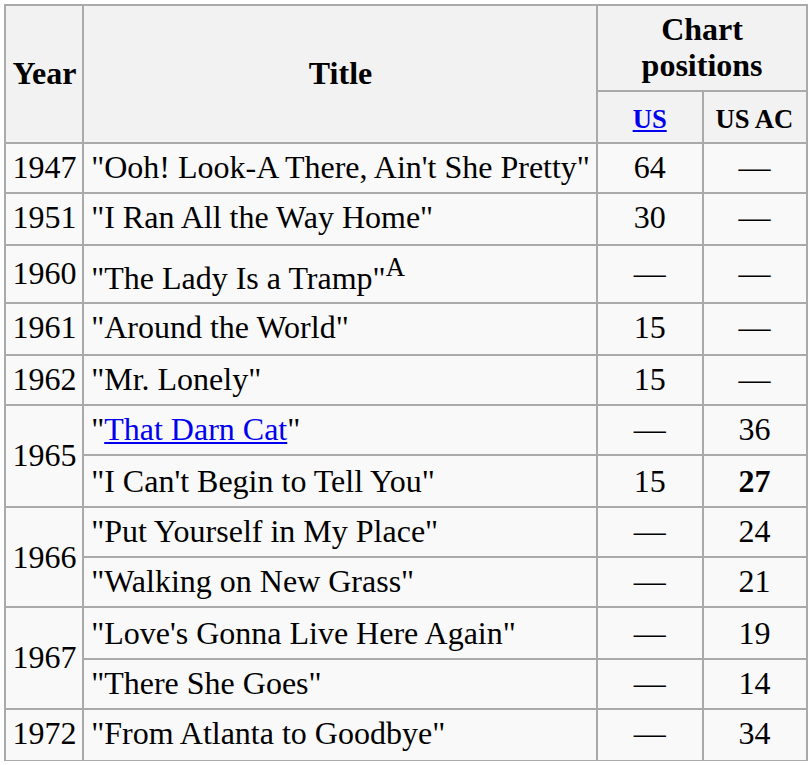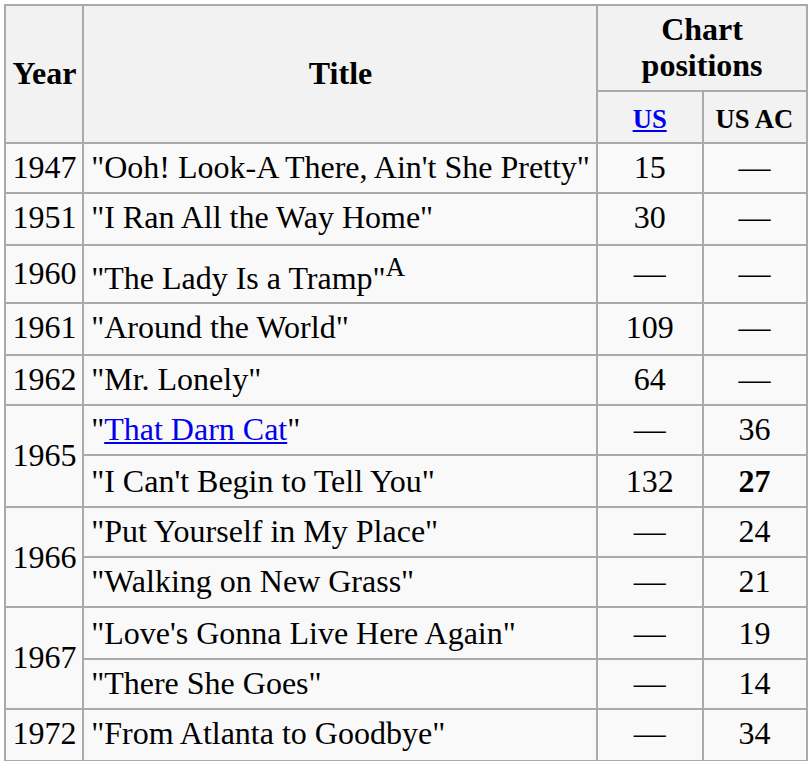"Ooh! Look-A There, Ain't She Pretty" | Chart positions / US: 64 -> 15
"Around the World" | Chart positions / US: 15 -> 109
"Mr. Lonely" | Chart positions / US: 15 -> 64
"I Can't Begin to Tell You" | Chart positions / US: 15 -> 132
